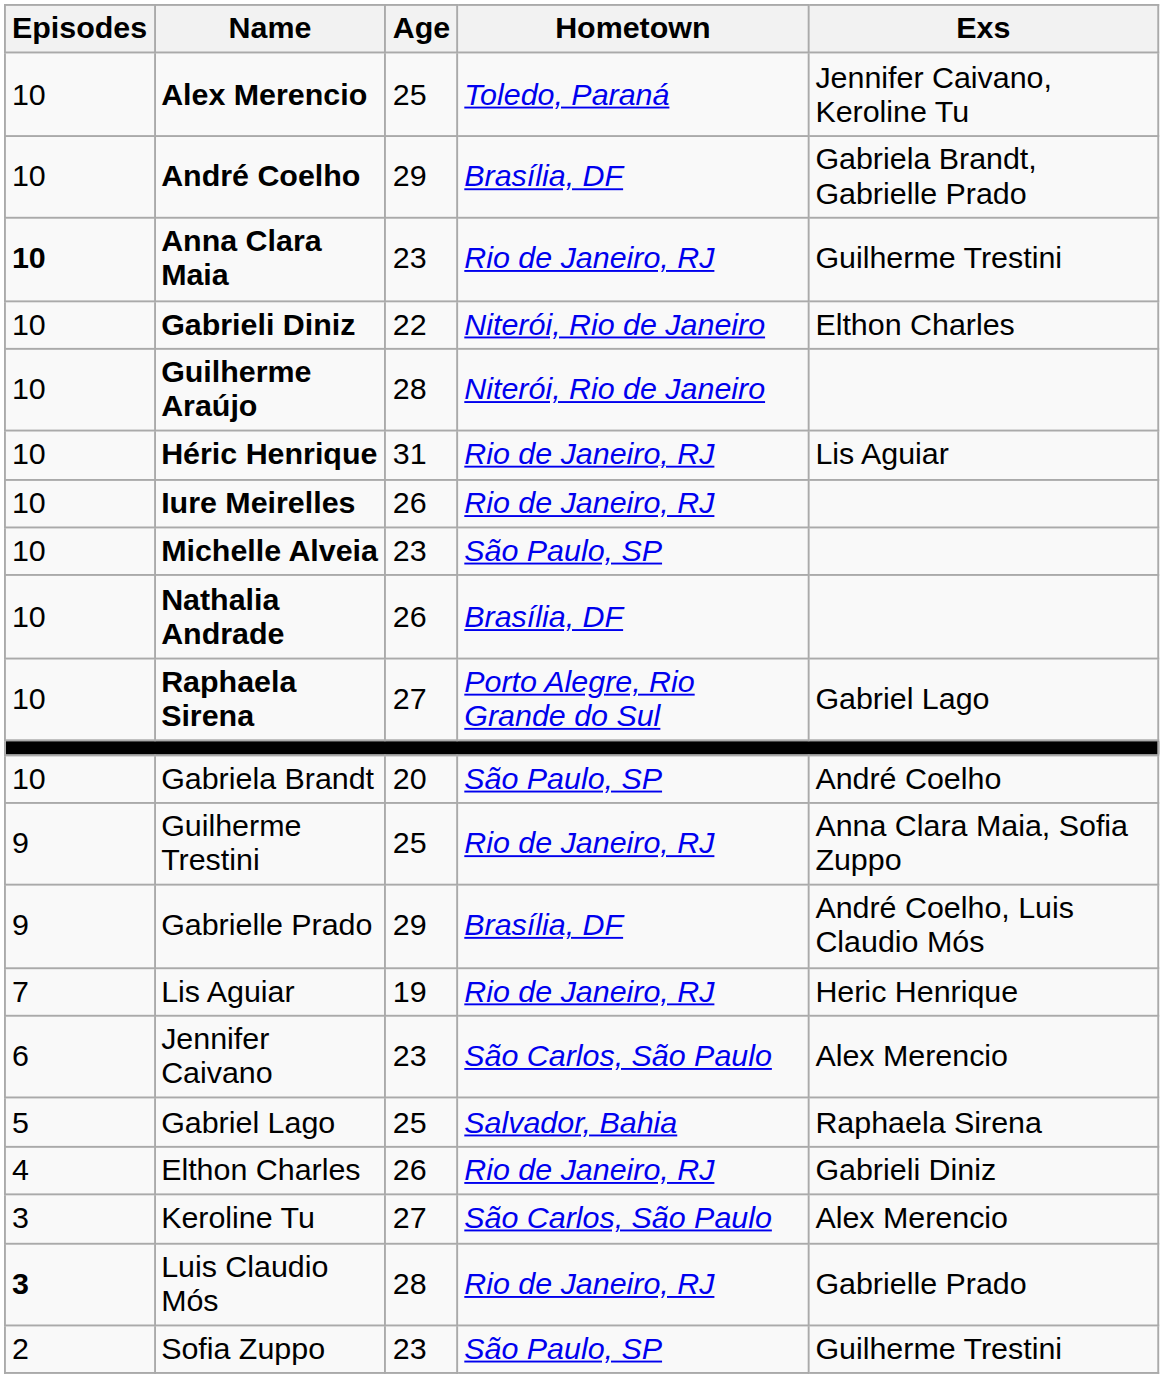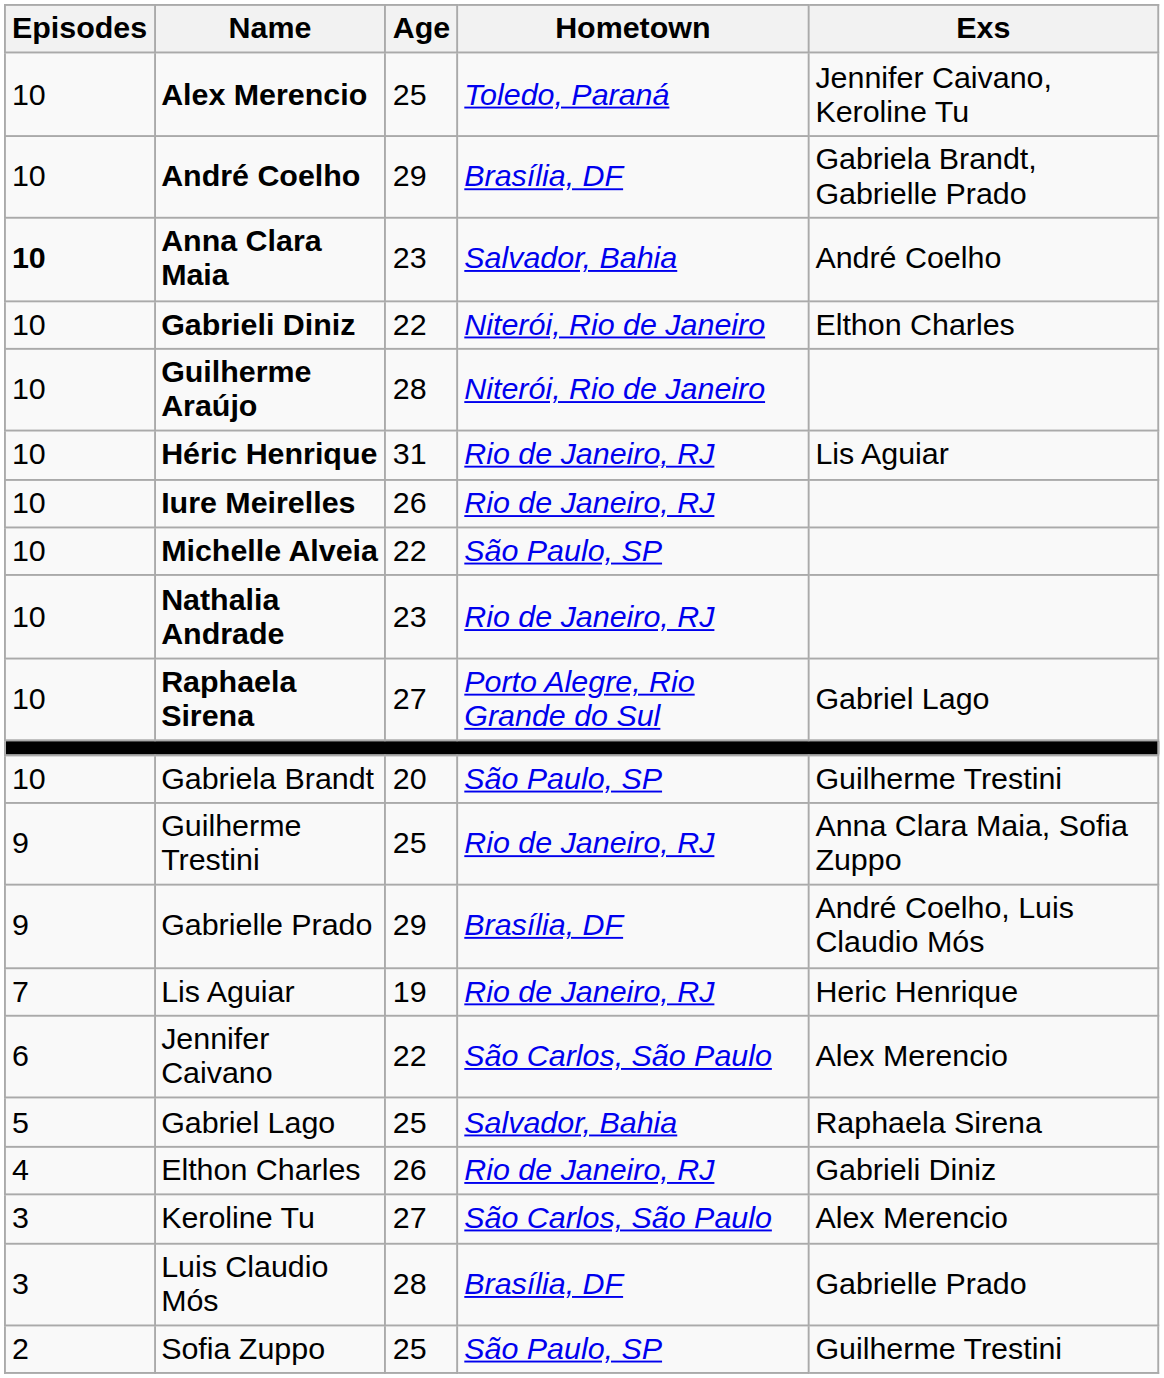Anna Clara Maia | Hometown: Rio de Janeiro, RJ -> Salvador, Bahia
Anna Clara Maia | Exs: Guilherme Trestini -> André Coelho
Michelle Alveia | Age: 23 -> 22
Nathalia Andrade | Age: 26 -> 23
Nathalia Andrade | Hometown: Brasília, DF -> Rio de Janeiro, RJ
Gabriela Brandt | Exs: André Coelho -> Guilherme Trestini
Jennifer Caivano | Age: 23 -> 22
Luis Claudio Mós | Episodes: bold -> normal
Luis Claudio Mós | Hometown: Rio de Janeiro, RJ -> Brasília, DF
Sofia Zuppo | Age: 23 -> 25
